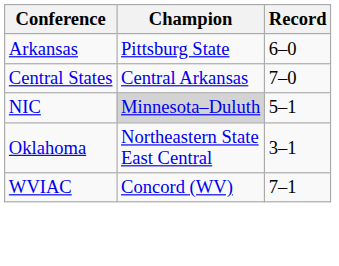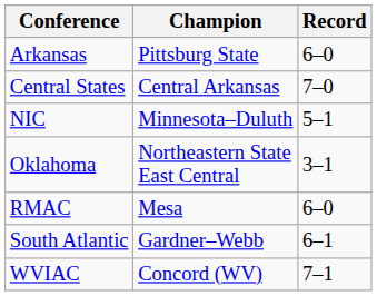NIC | Champion: lightgrey background -> no background
+ row: RMAC | Mesa | 6–0
+ row: South Atlantic | Gardner–Webb | 6–1
